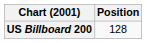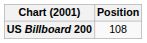US Billboard 200 | Position: 128 -> 108
